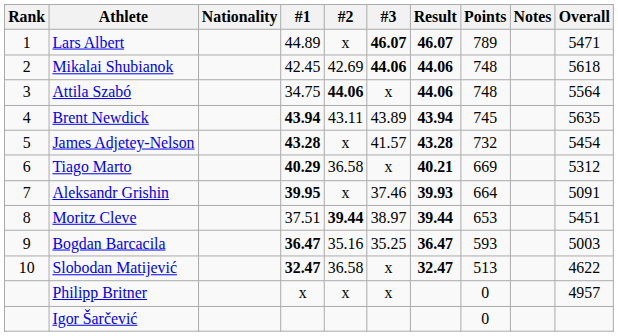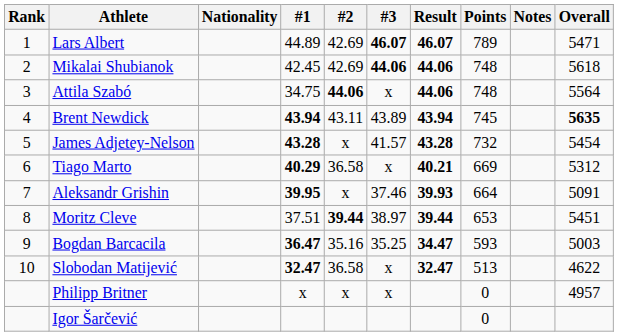Lars Albert | #2: x -> 42.69
Brent Newdick | Overall: normal -> bold
Bogdan Barcacila | Result: 36.47 -> 34.47
